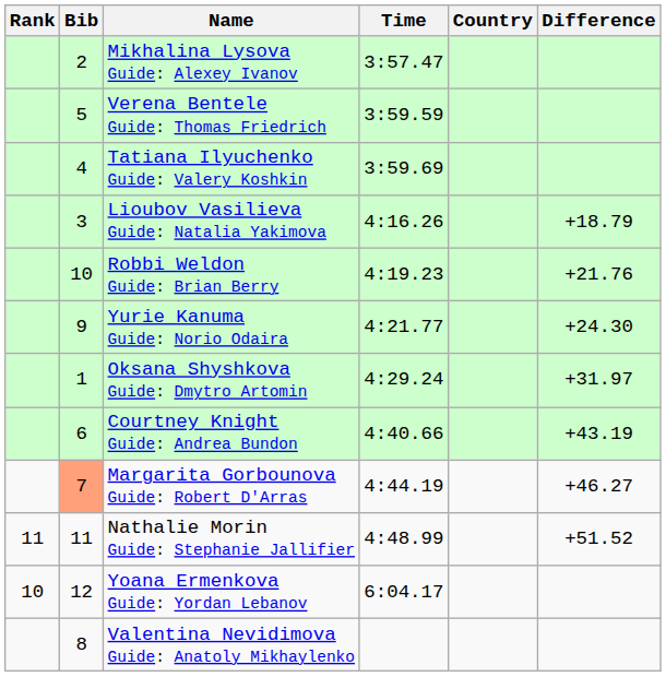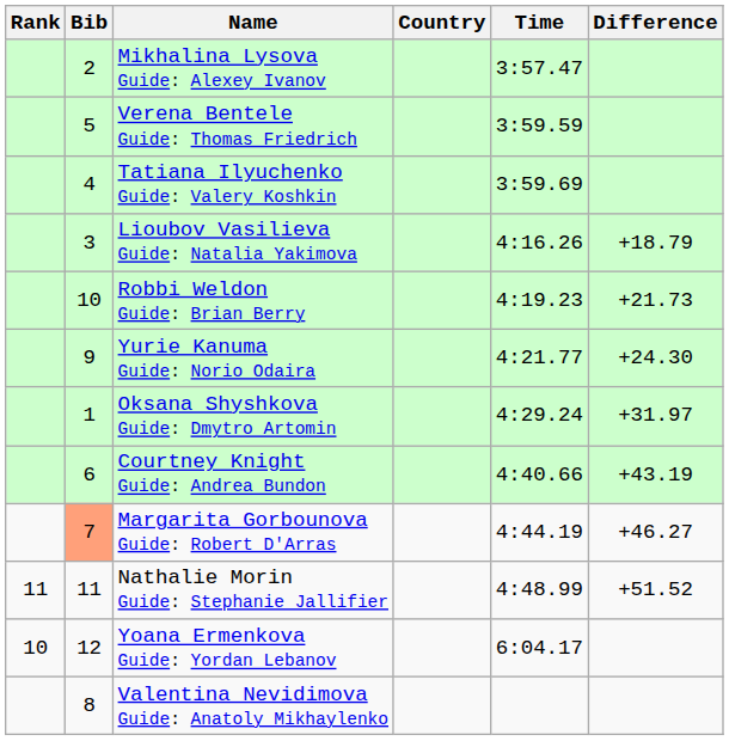columns swapped: Country <-> Time
Robbi Weldon Guide: Brian Berry | Difference: +21.76 -> +21.73
